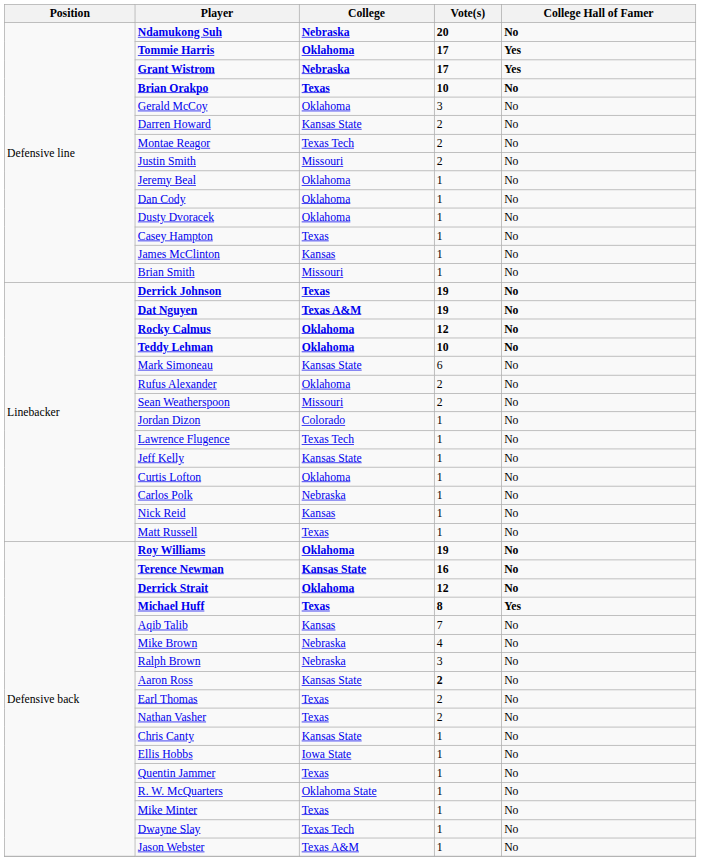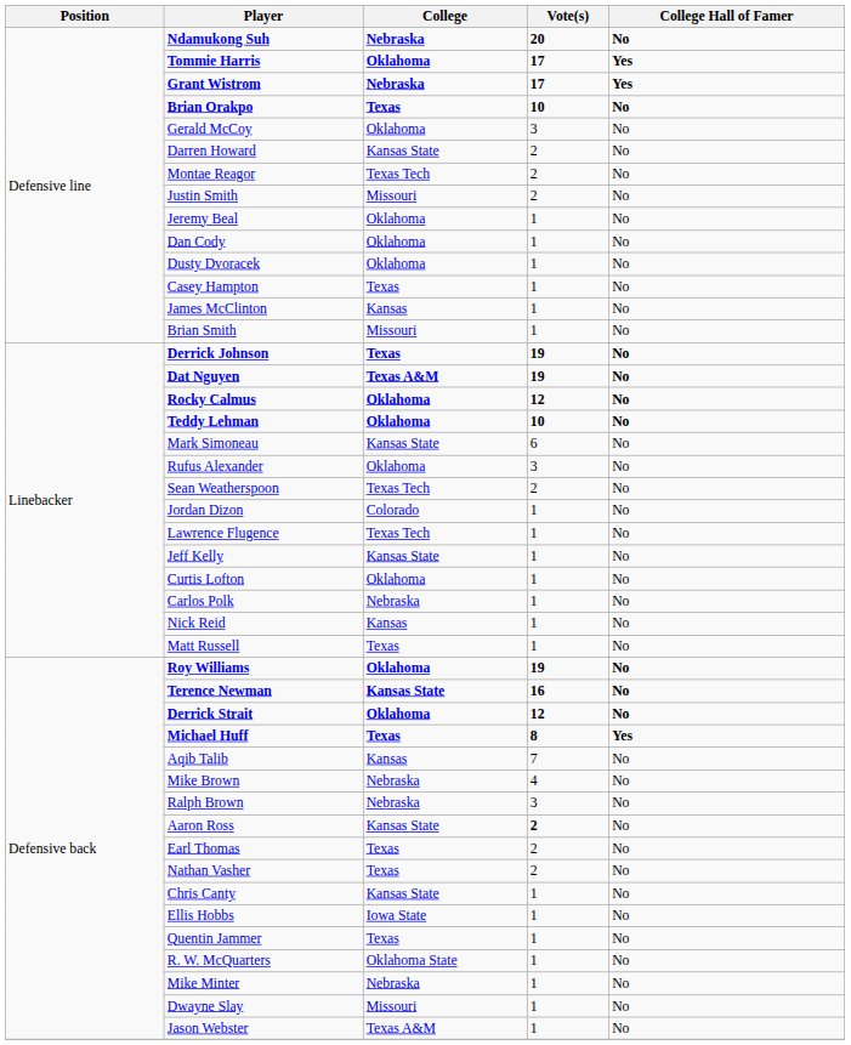Rufus Alexander | Vote(s): 2 -> 3
Sean Weatherspoon | College: Missouri -> Texas Tech
Mike Minter | College: Texas -> Nebraska
Dwayne Slay | College: Texas Tech -> Missouri
